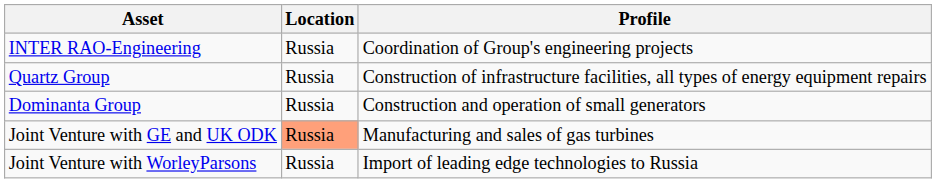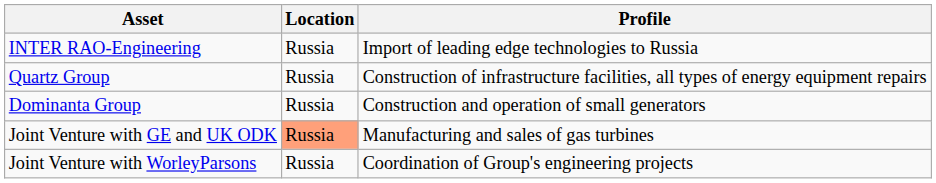INTER RAO-Engineering | Profile: Coordination of Group's engineering projects -> Import of leading edge technologies to Russia
Joint Venture with WorleyParsons | Profile: Import of leading edge technologies to Russia -> Coordination of Group's engineering projects
